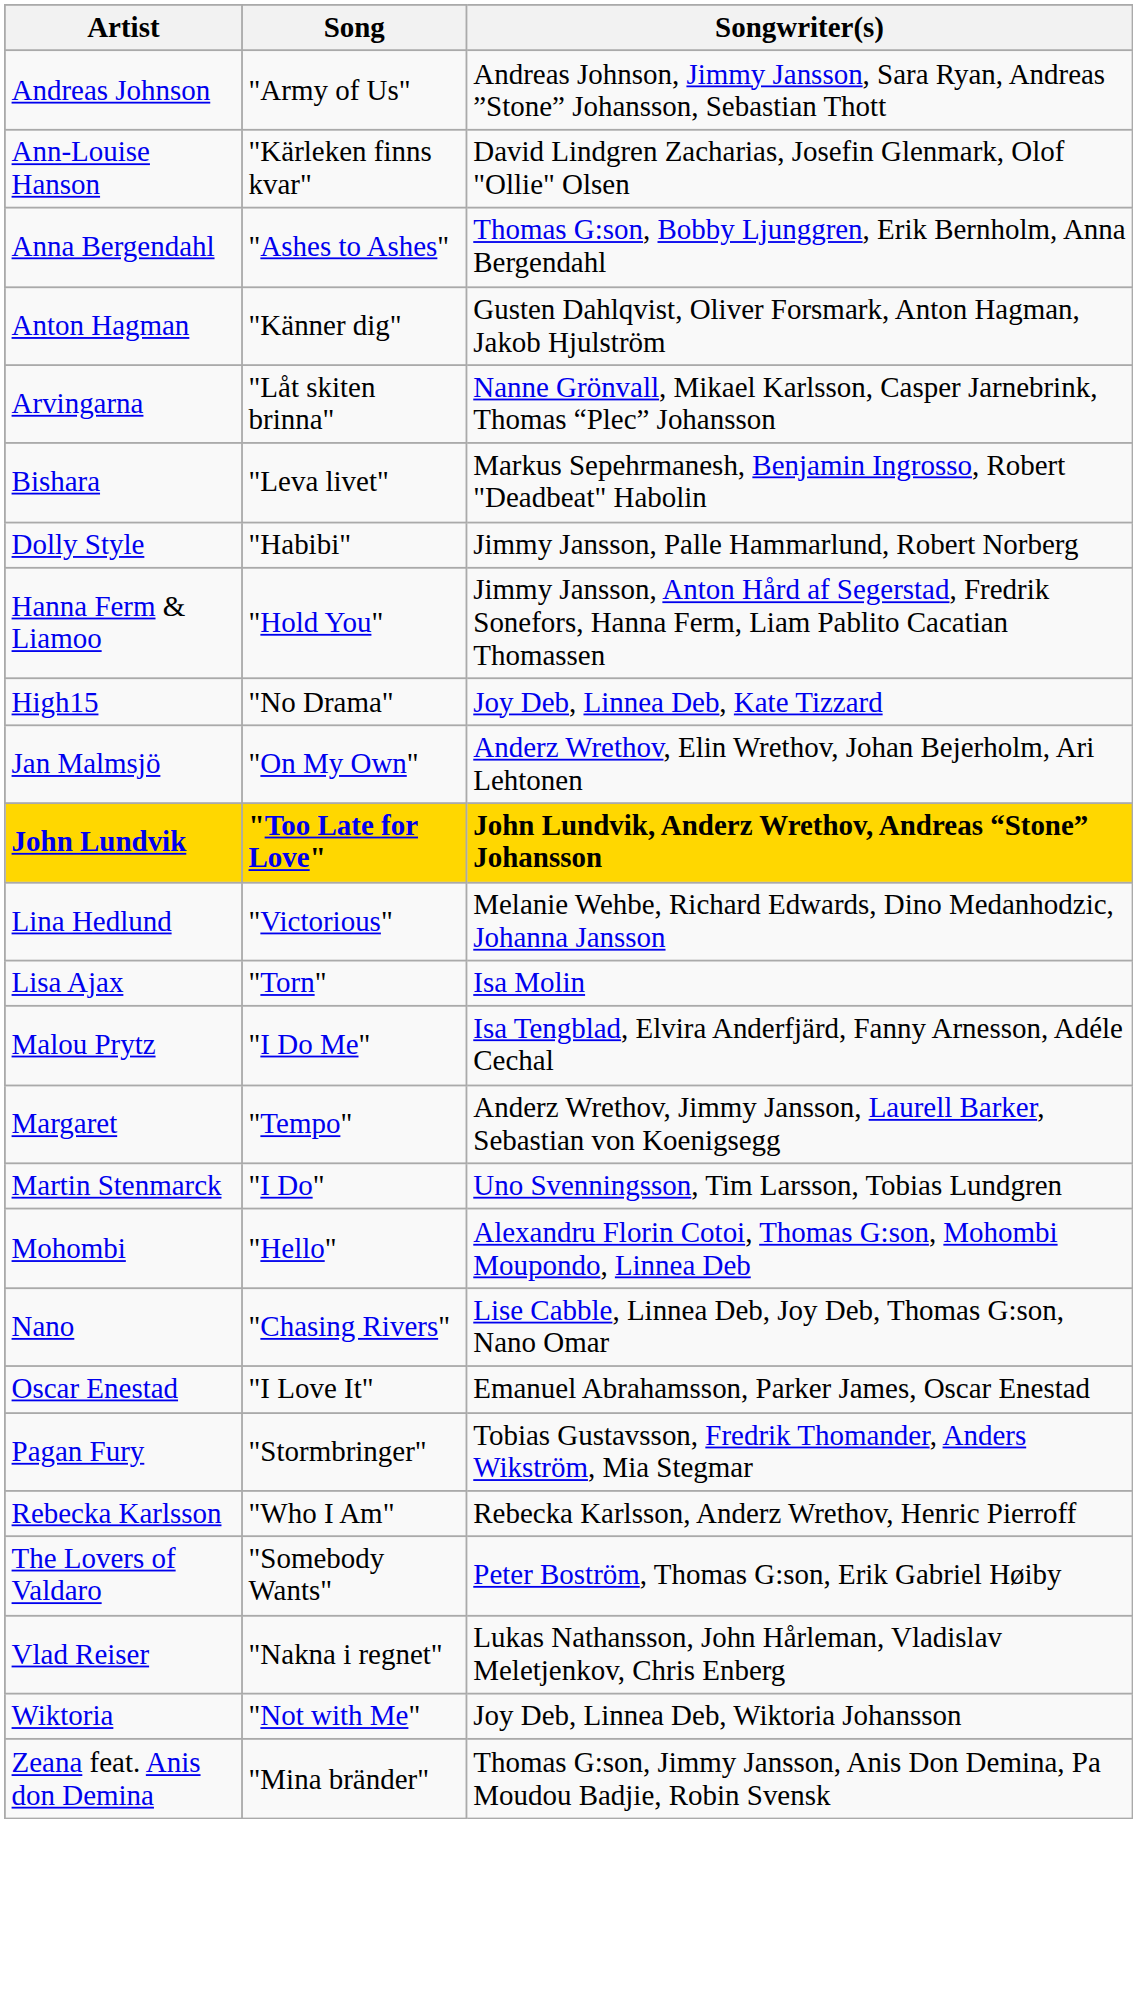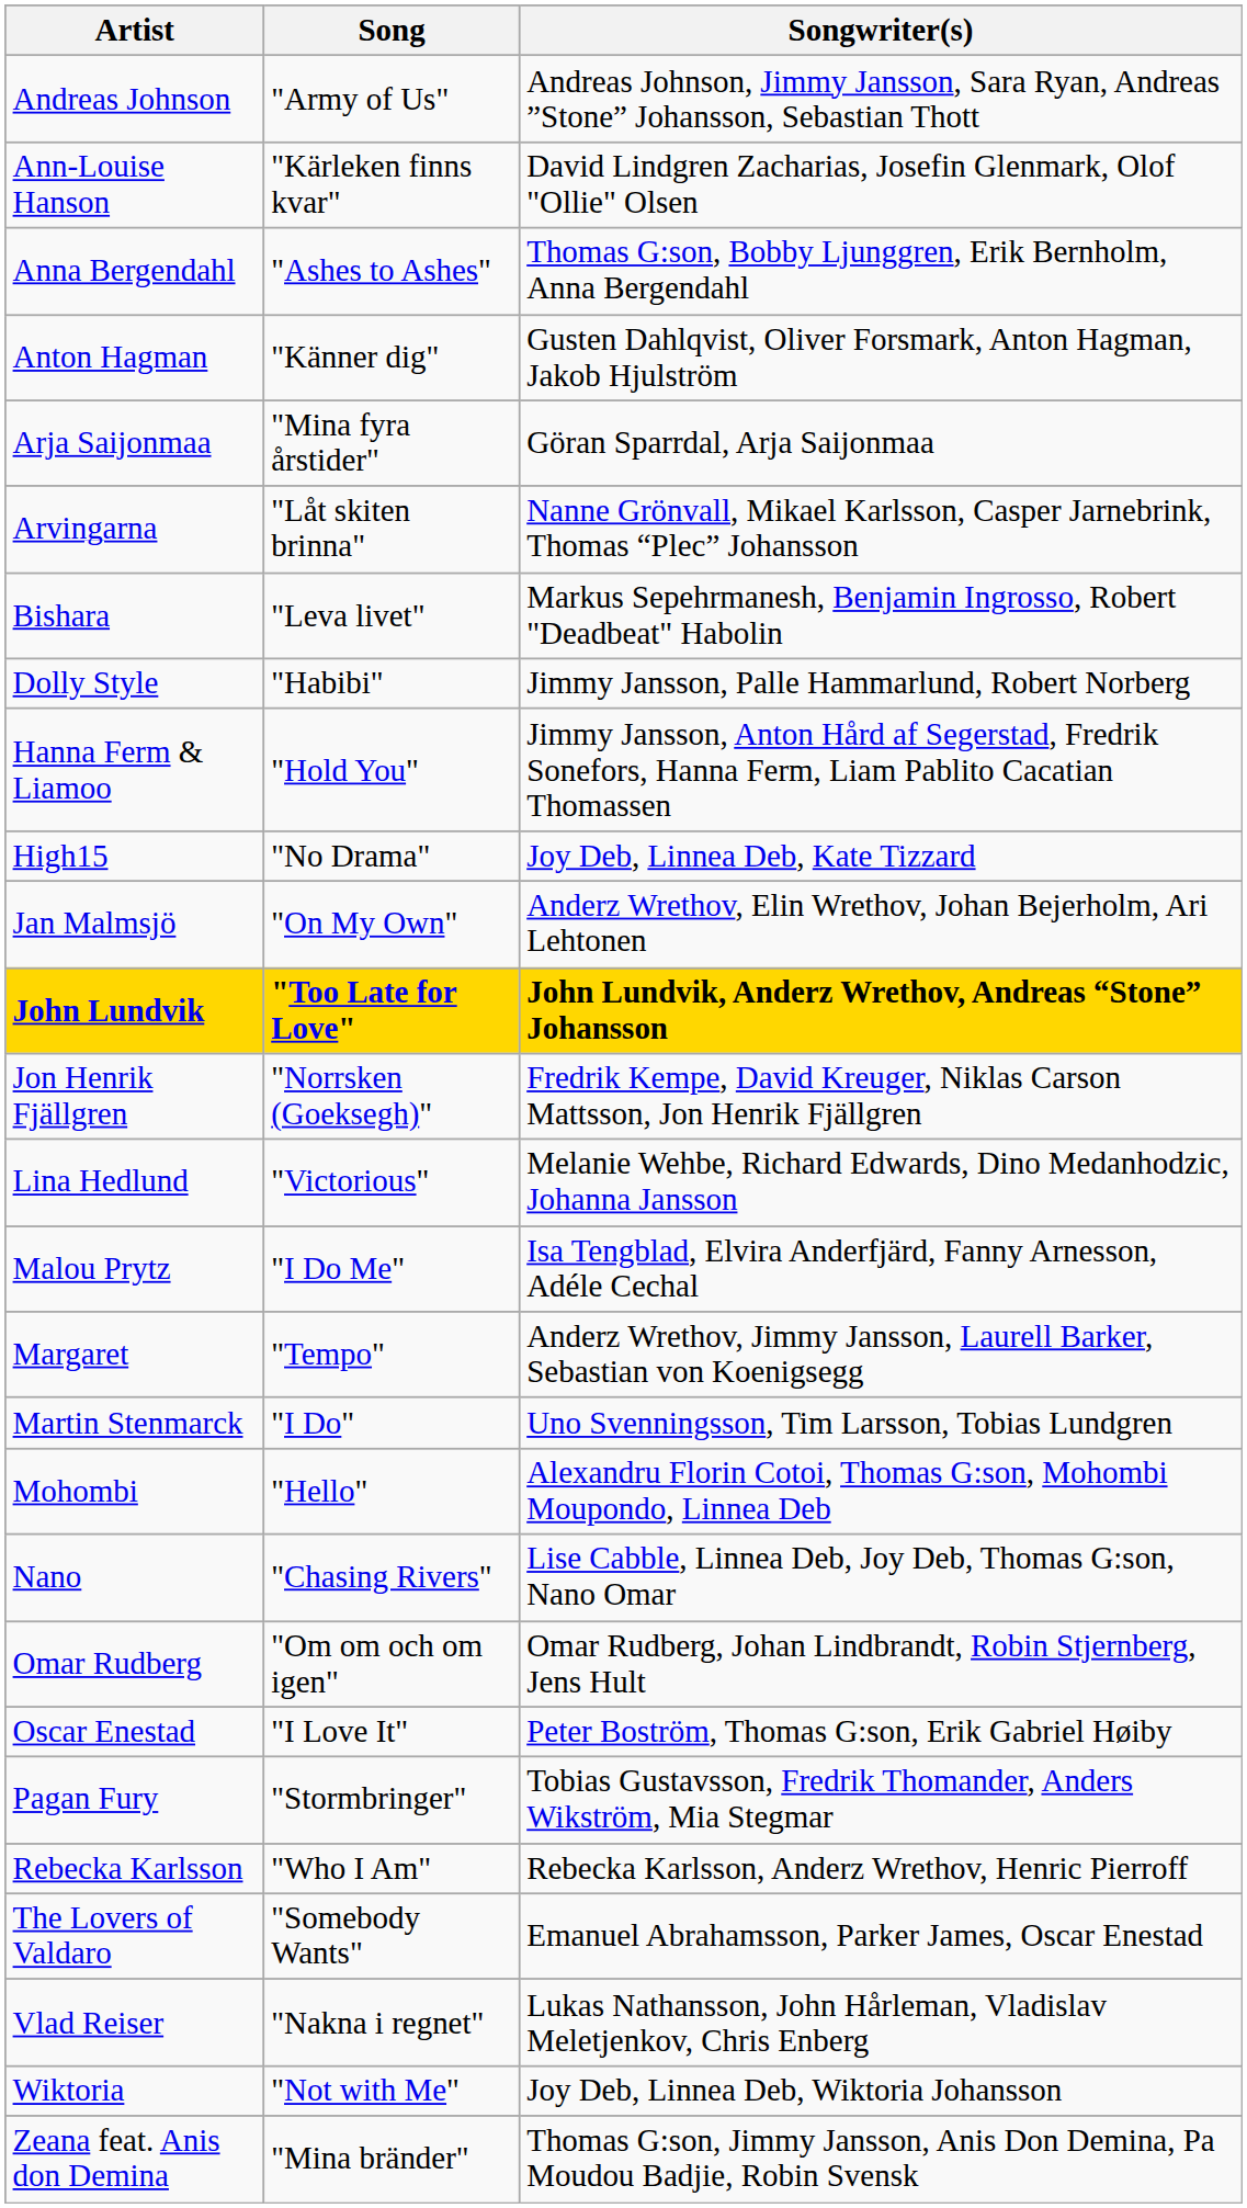+ row: Arja Saijonmaa | "Mina fyra årstider" | Göran Sparrdal, Arja Saijonmaa
+ row: Jon Henrik Fjällgren | "Norrsken (Goeksegh)" | Fredrik Kempe, David Kreuger, Niklas Carson Mattsson, Jon Henrik Fjällgren
- row: Lisa Ajax | "Torn" | Isa Molin
+ row: Omar Rudberg | "Om om och om igen" | Omar Rudberg, Johan Lindbrandt, Robin Stjernberg, Jens Hult
Oscar Enestad | Songwriter(s): Emanuel Abrahamsson, Parker James, Oscar Enestad -> Peter Boström, Thomas G:son, Erik Gabriel Høiby
The Lovers of Valdaro | Songwriter(s): Peter Boström, Thomas G:son, Erik Gabriel Høiby -> Emanuel Abrahamsson, Parker James, Oscar Enestad
